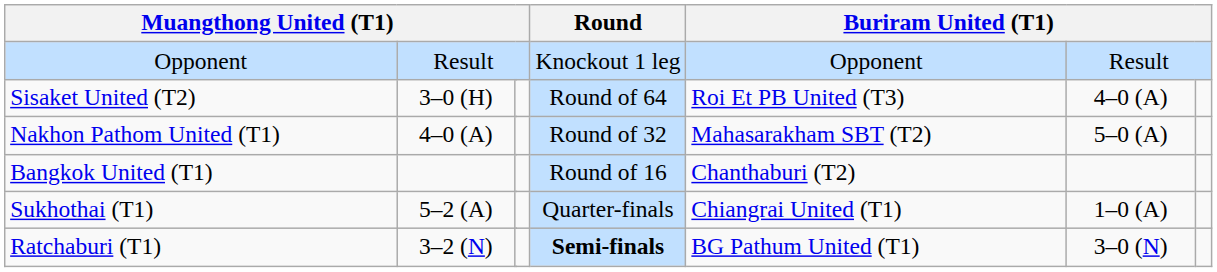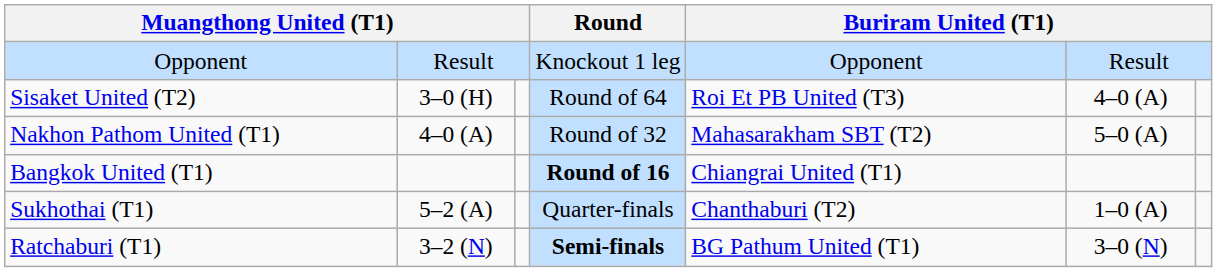Bangkok United (T1) | Round: normal -> bold
Bangkok United (T1) | column 6: Chanthaburi (T2) -> Chiangrai United (T1)
Sukhothai (T1) | column 6: Chiangrai United (T1) -> Chanthaburi (T2)
